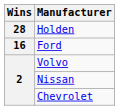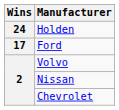Holden | Wins: 28 -> 24
Ford | Wins: 16 -> 17
